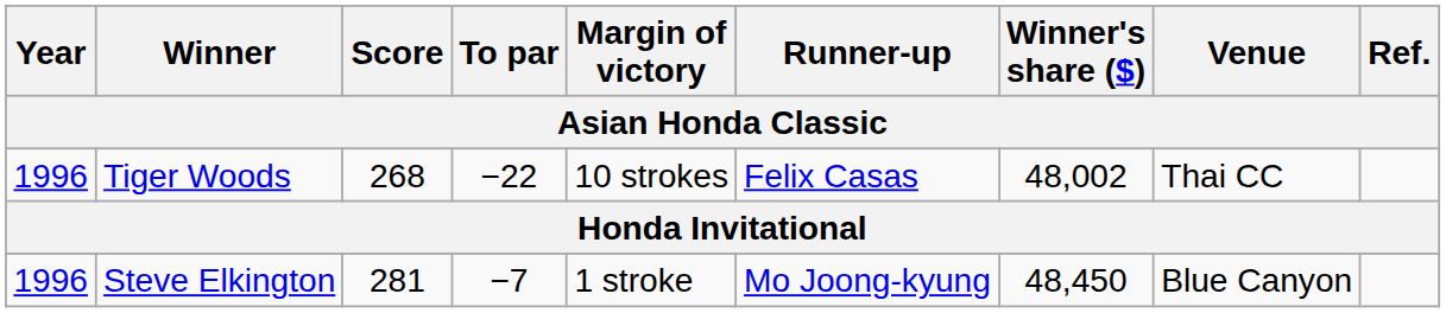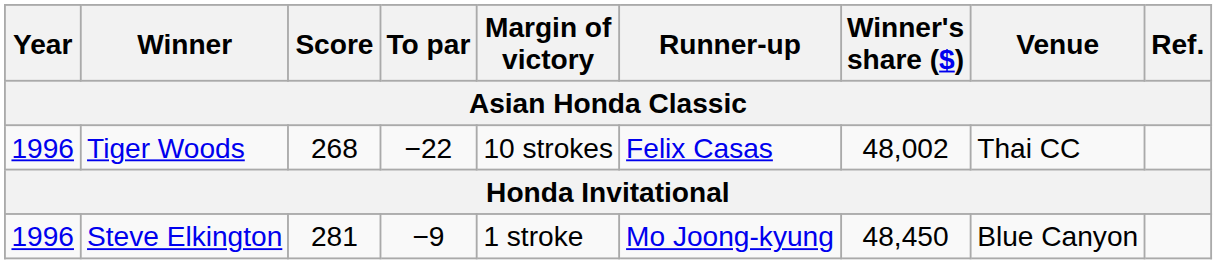Steve Elkington | To par: −7 -> −9
